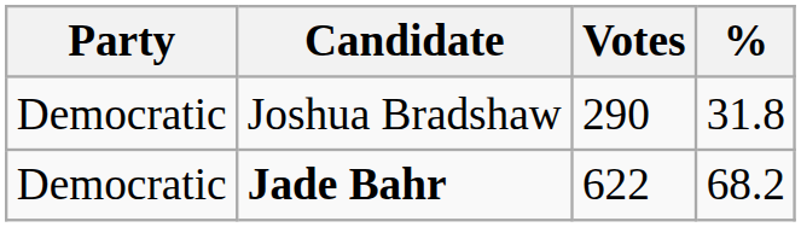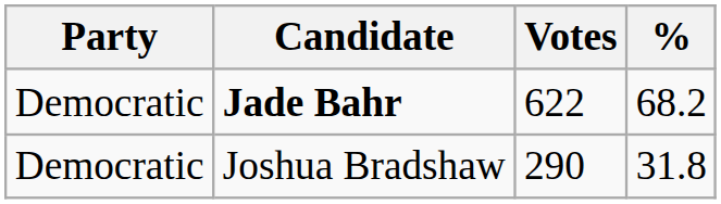rows swapped: Jade Bahr <-> Joshua Bradshaw
